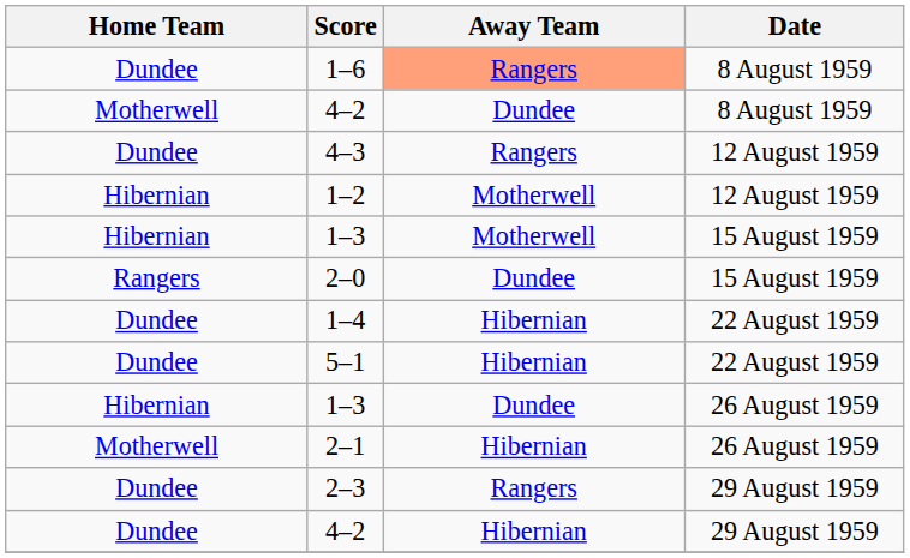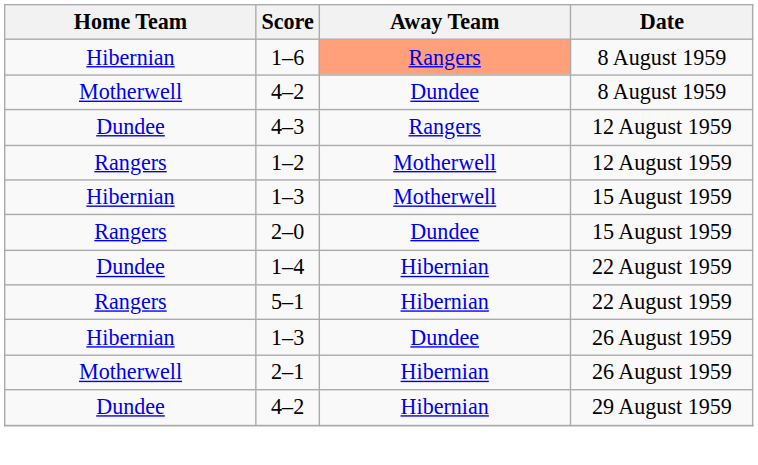1–6 | Home Team: Dundee -> Hibernian
1–2 | Home Team: Hibernian -> Rangers
5–1 | Home Team: Dundee -> Rangers
- row: Dundee | 2–3 | Rangers | 29 August 1959
